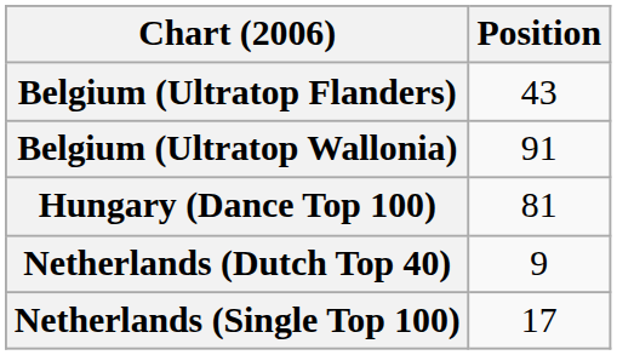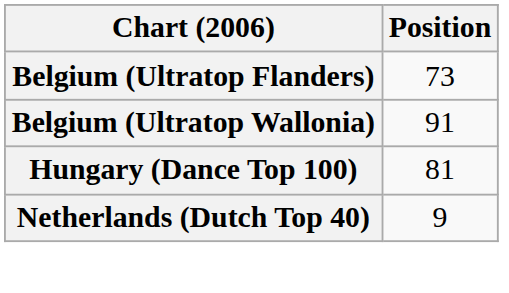Belgium (Ultratop Flanders) | Position: 43 -> 73
- row: Netherlands (Single Top 100) | 17
